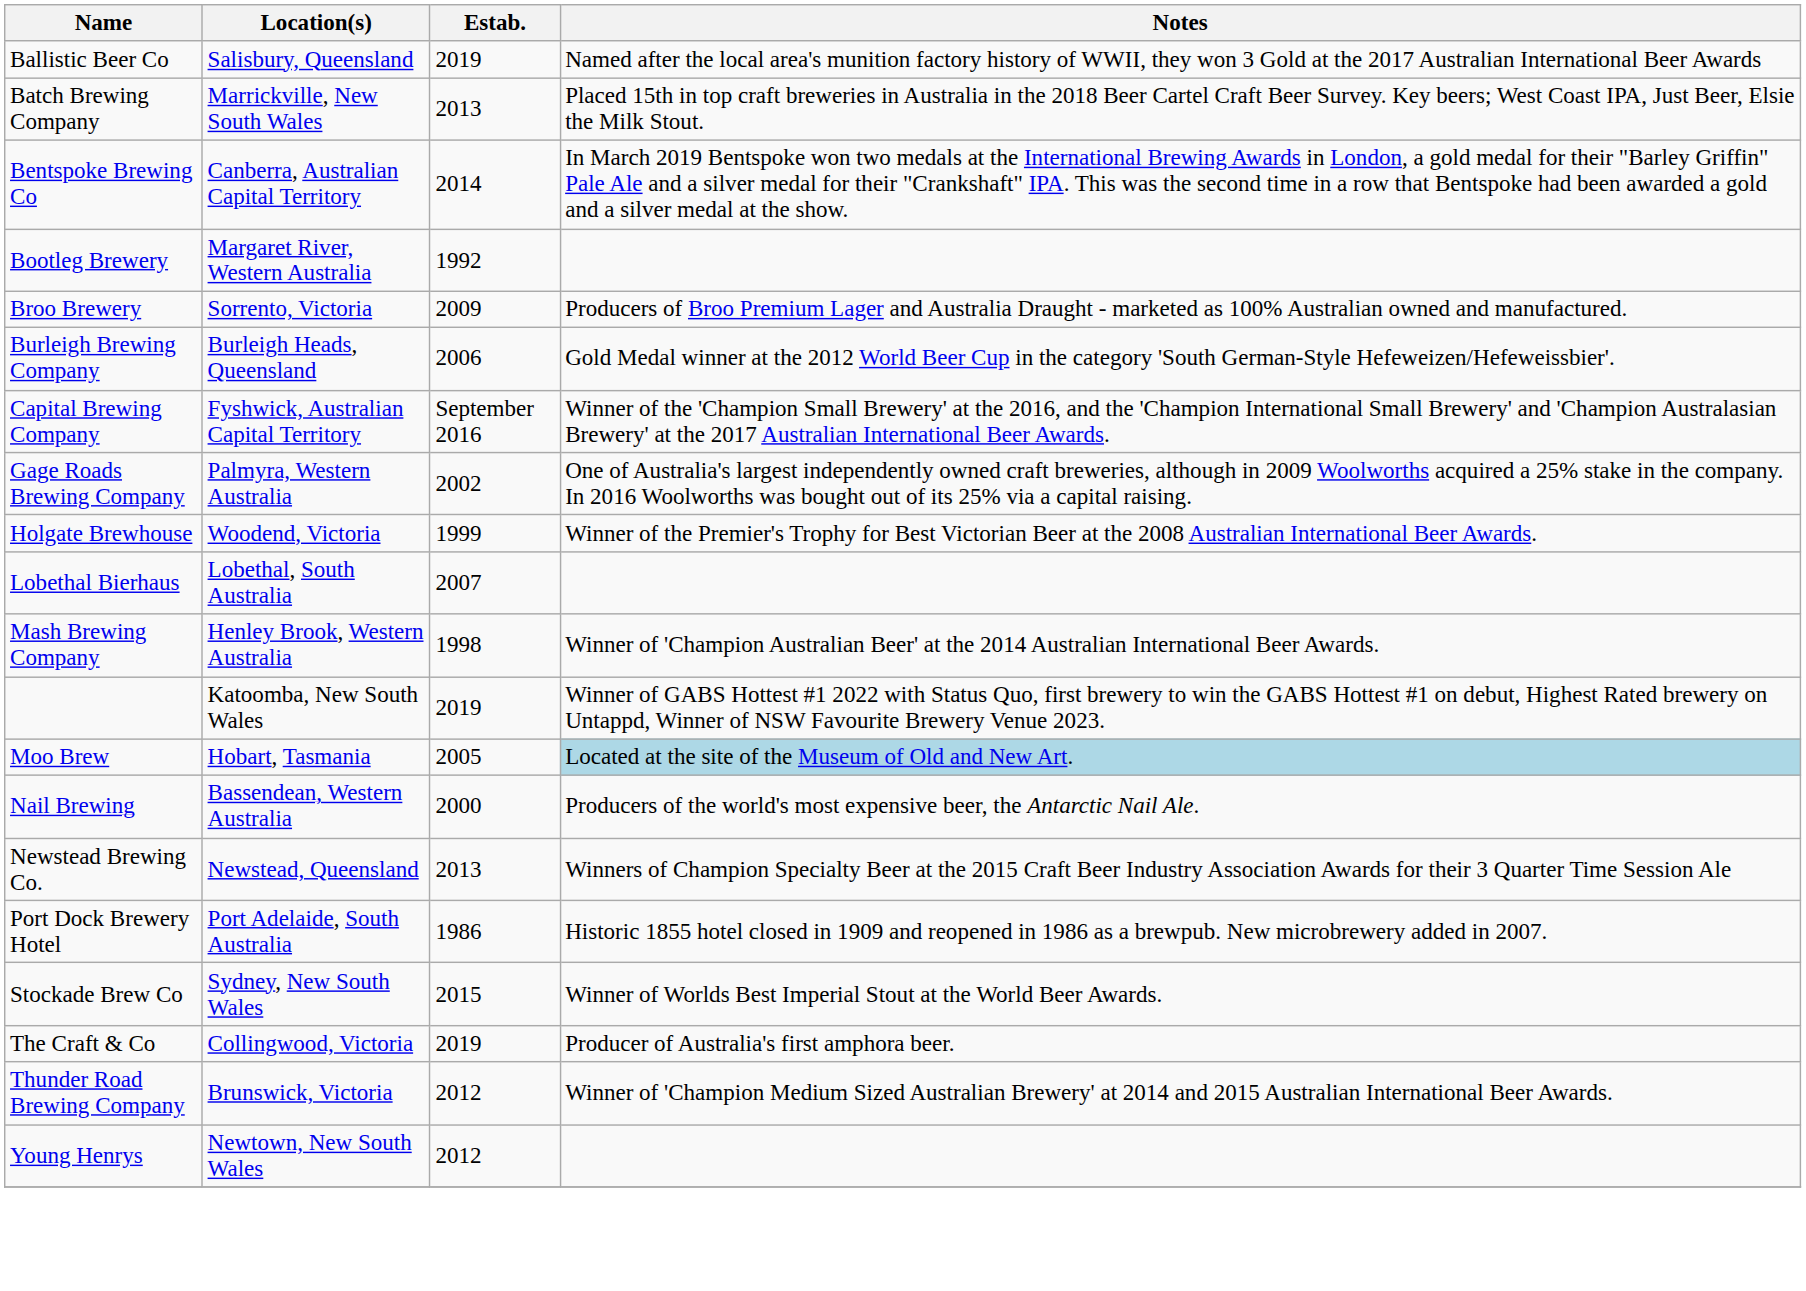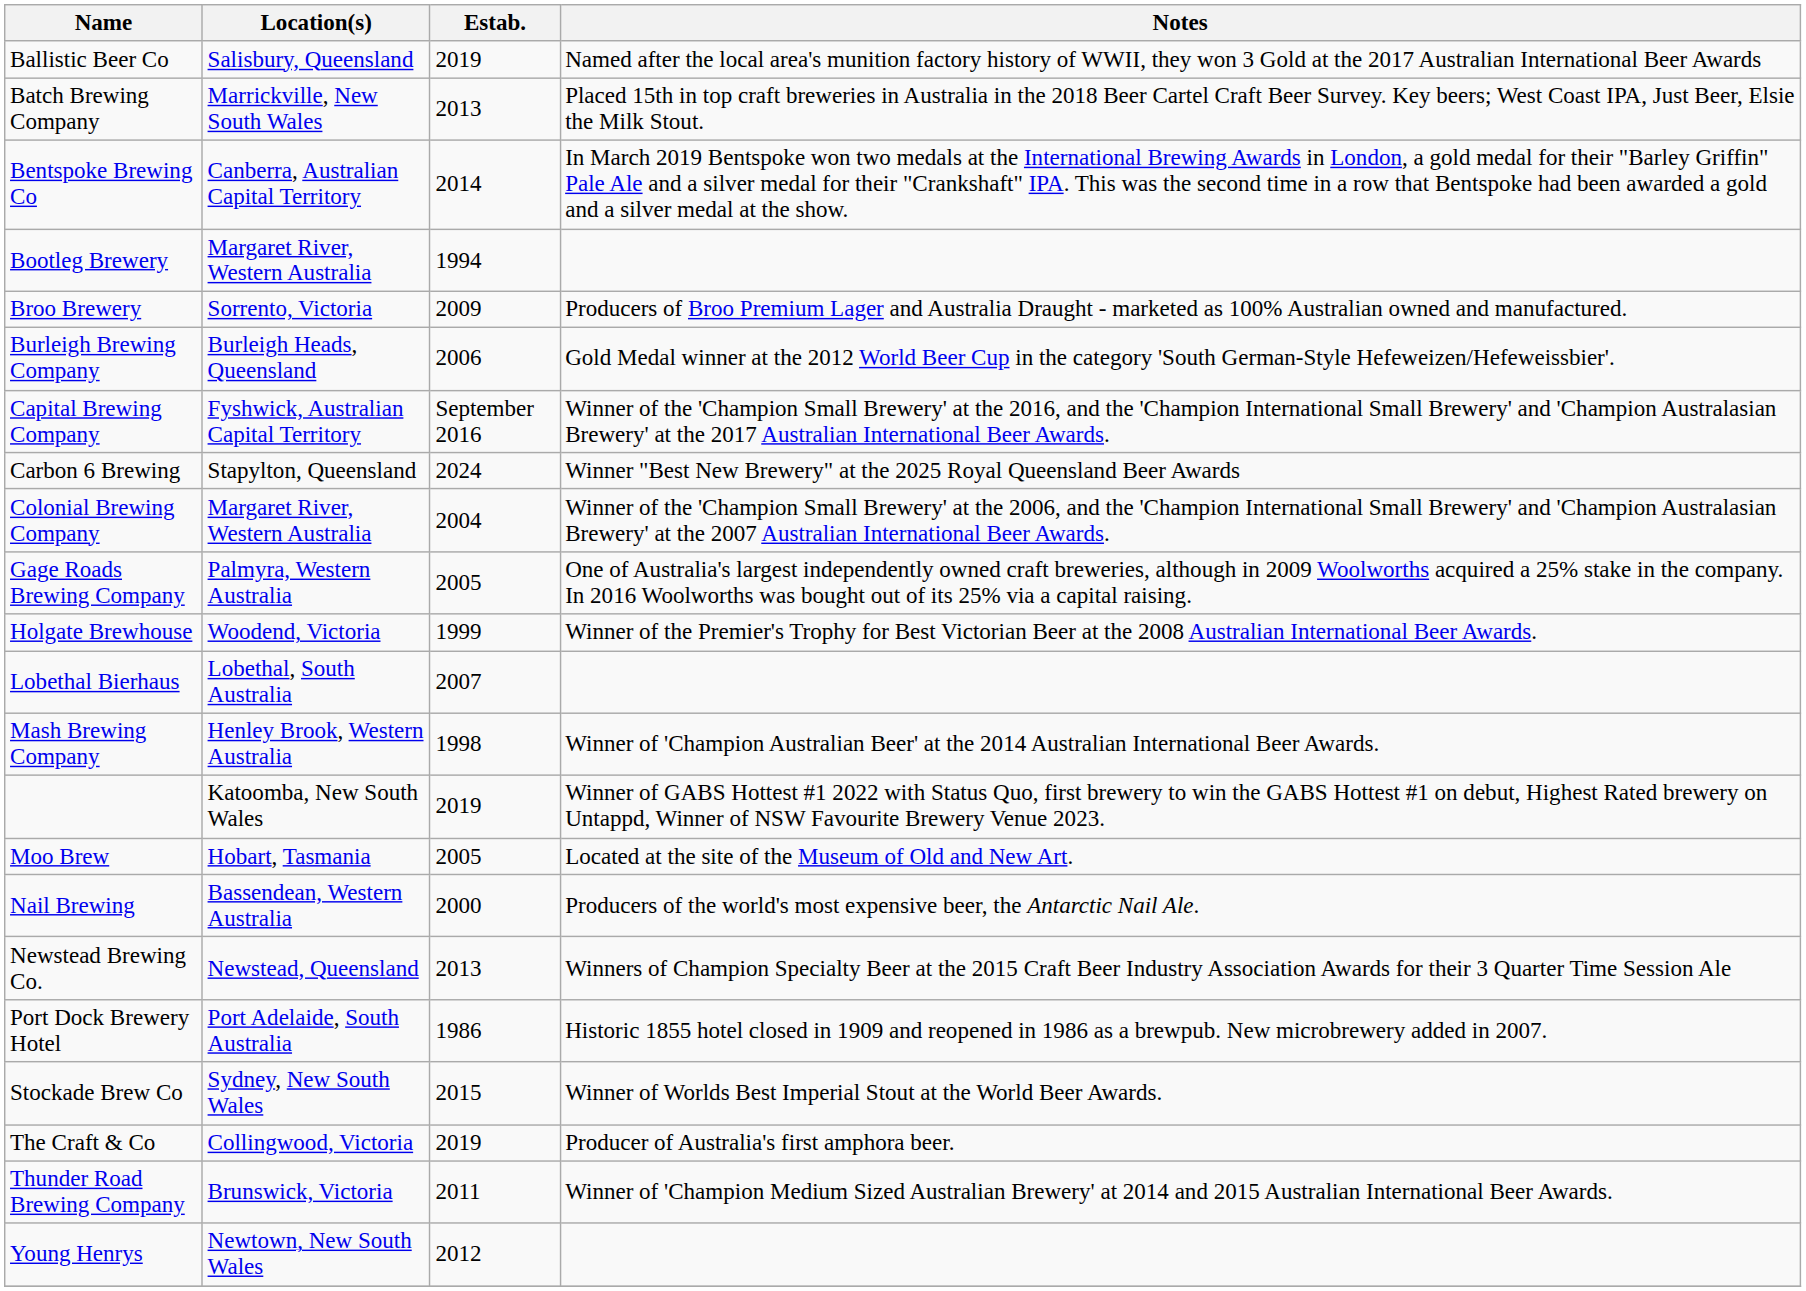Bootleg Brewery | Estab.: 1992 -> 1994
+ row: Carbon 6 Brewing | Stapylton, Queensland | 2024 | Winner "Best New Brewery" at the 2025 Royal Queensland Beer Awards
+ row: Colonial Brewing Company | Margaret River, Western Australia | 2004 | Winner of the 'Champion Small Brewery' at the 2006, and the 'Champion International Small Brewery' and 'Champion Australasian Brewery' at the 2007 Australian International Beer Awards.
Gage Roads Brewing Company | Estab.: 2002 -> 2005
Moo Brew | Notes: lightblue background -> no background
Thunder Road Brewing Company | Estab.: 2012 -> 2011
